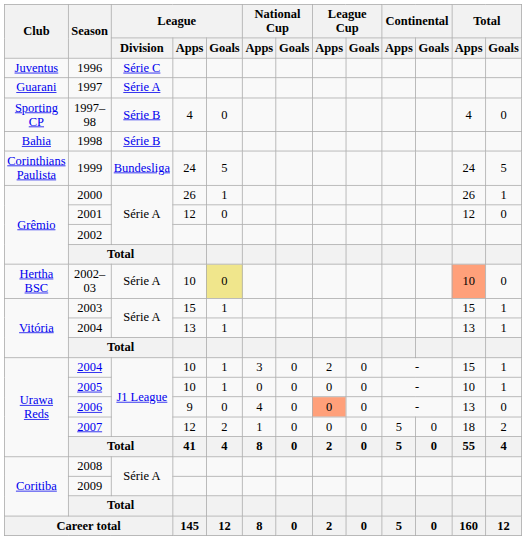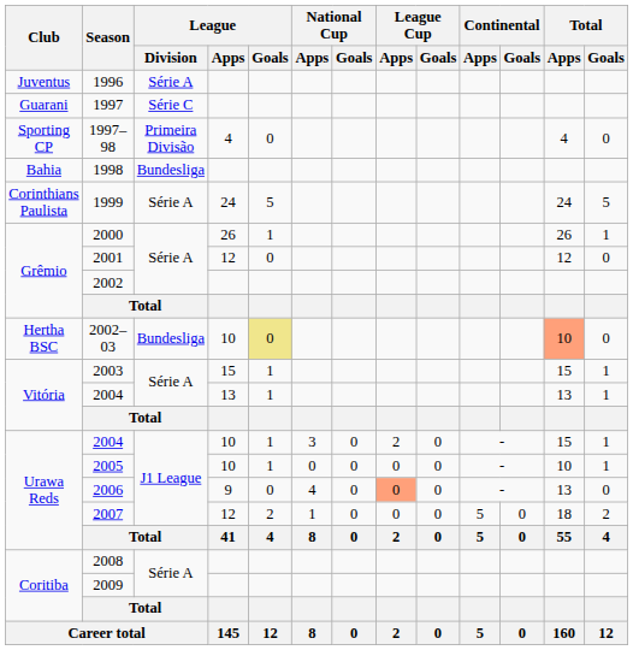1996 | League / Division: Série C -> Série A
1997 | League / Division: Série A -> Série C
1997–98 | League / Division: Série B -> Primeira Divisão
1998 | League / Division: Série B -> Bundesliga
1999 | League / Division: Bundesliga -> Série A
2002–03 | League / Division: Série A -> Bundesliga
